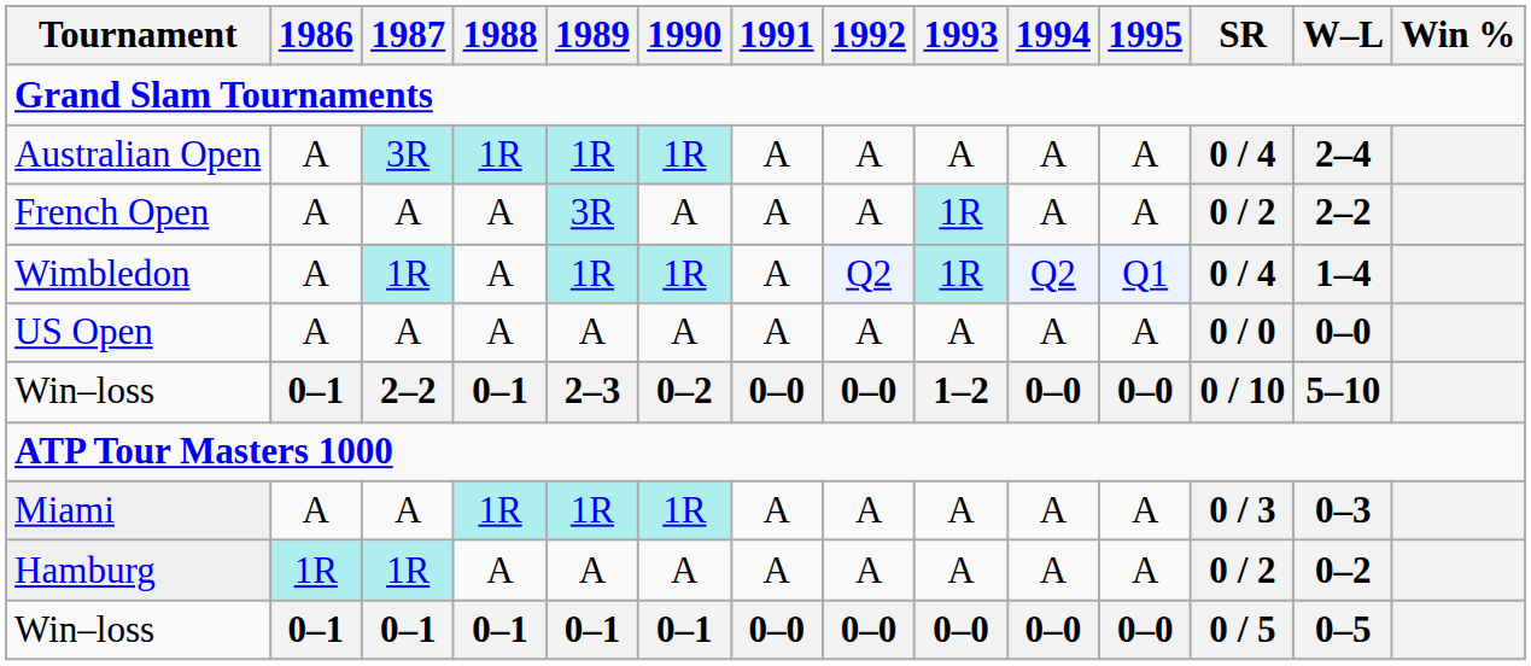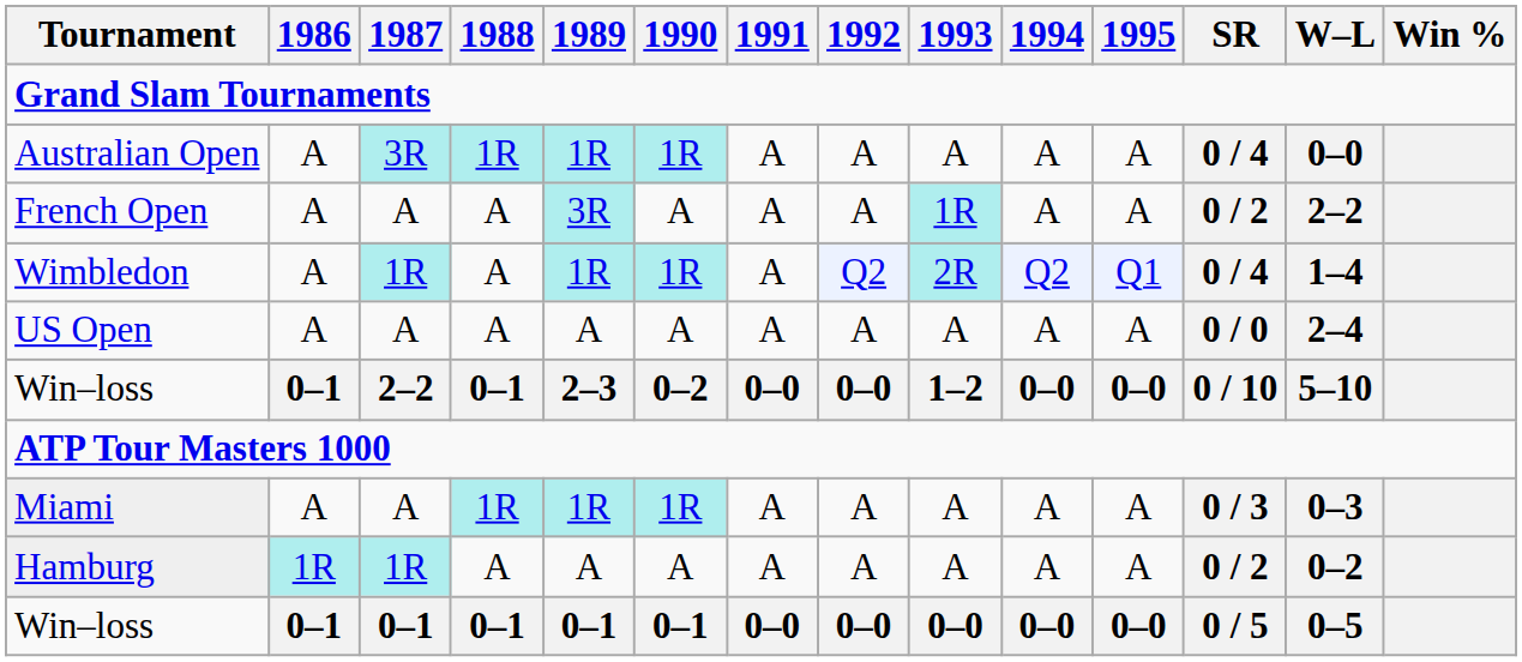Australian Open | W–L: 2–4 -> 0–0
Wimbledon | 1993: 1R -> 2R
US Open | W–L: 0–0 -> 2–4
